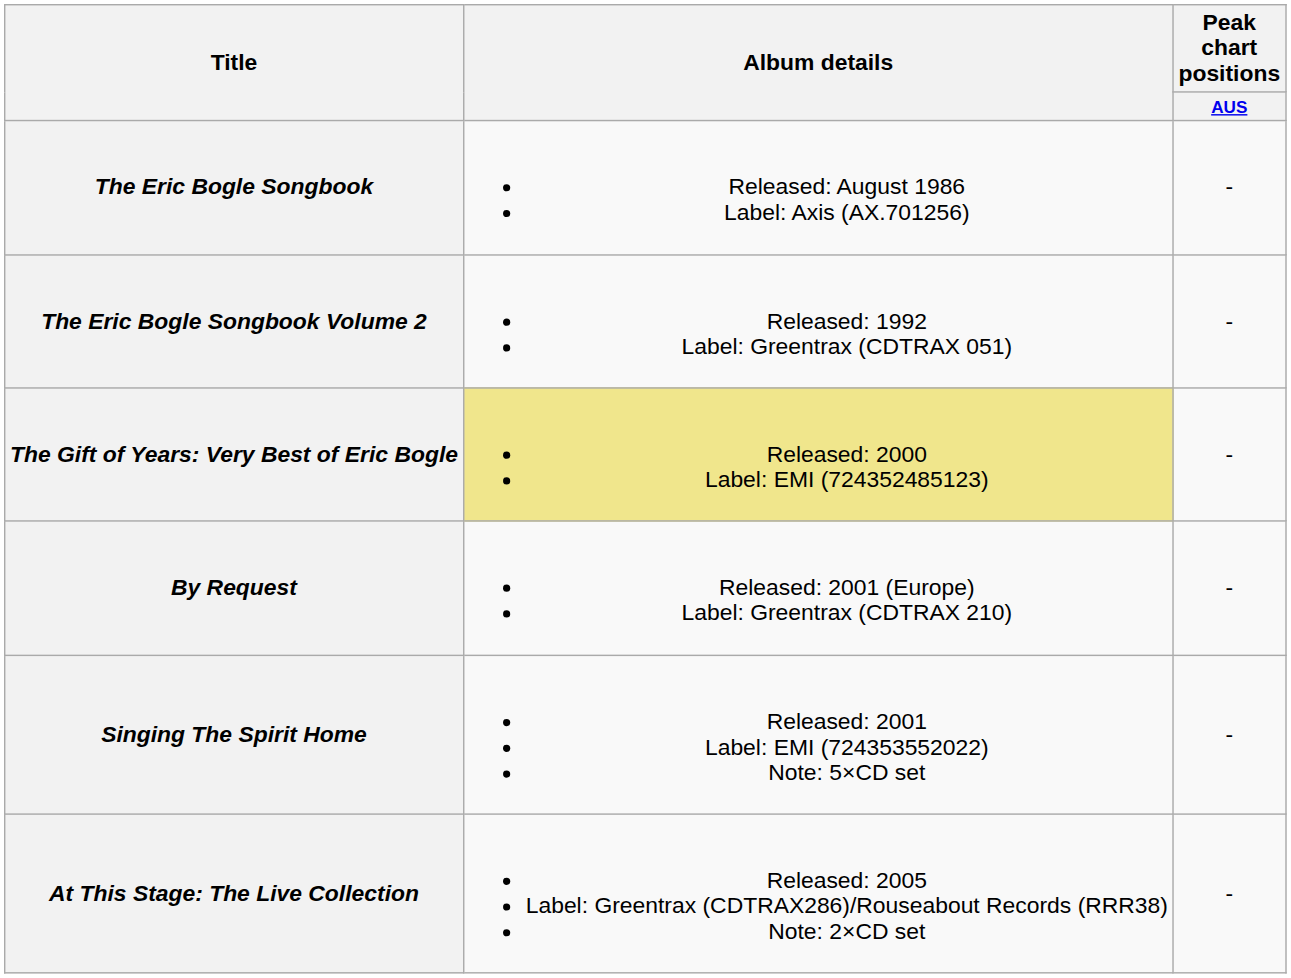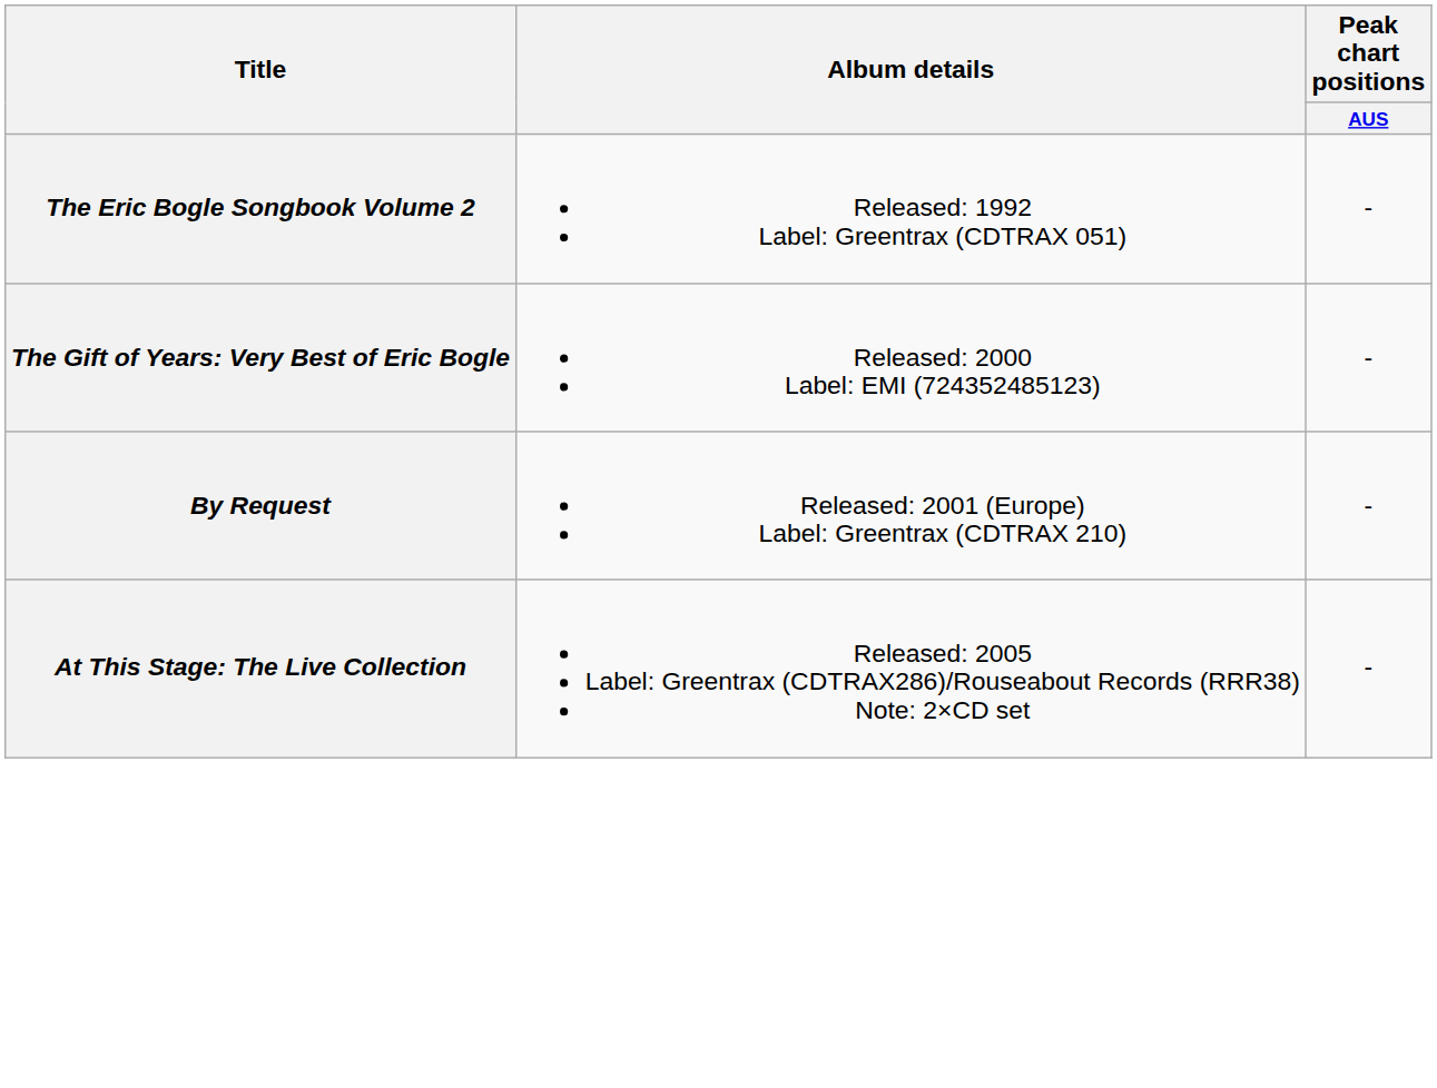- row: The Eric Bogle Songbook | Released: August 1986 Label: Axis (AX.701256) | -
The Gift of Years: Very Best of Eric Bogle | Album details: khaki background -> no background
- row: Singing The Spirit Home | Released: 2001 Label: EMI (724353552022) Note: 5×CD set | -
